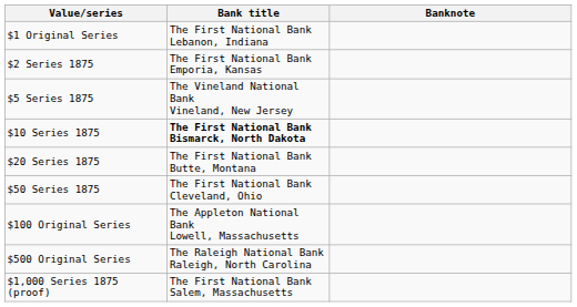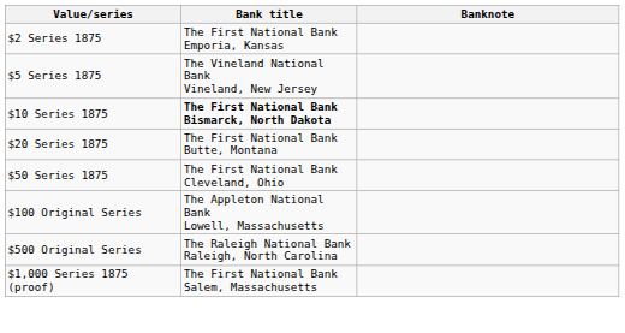- row: $1 Original Series | The First National Bank Lebanon, Indiana
